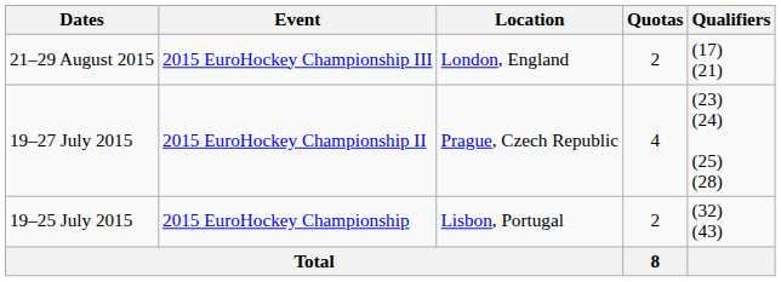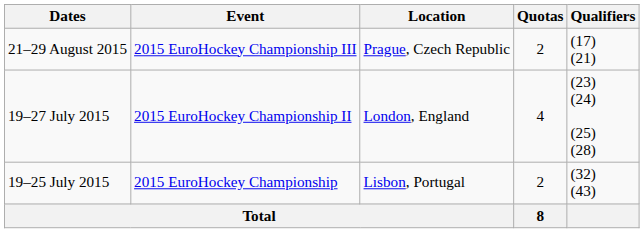21–29 August 2015 | Location: London, England -> Prague, Czech Republic
19–27 July 2015 | Location: Prague, Czech Republic -> London, England
